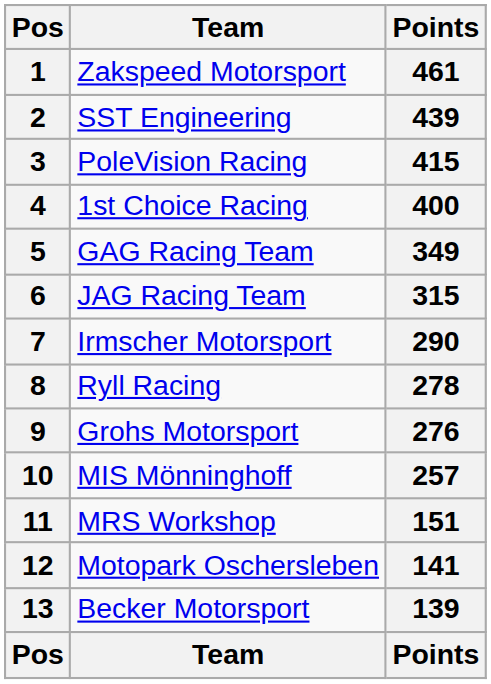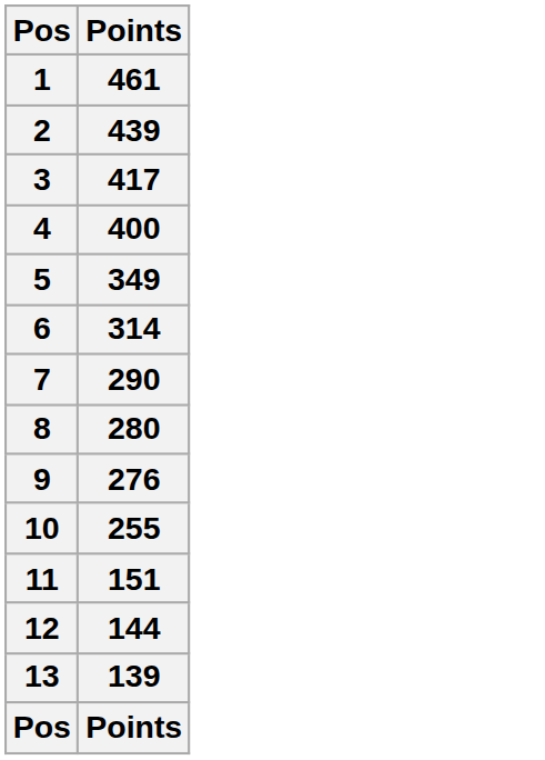- column: Team | Zakspeed Motorsport | SST Engineering | PoleVision Racing | 1st Choice Racing | GAG Racing Team | JAG Racing Team | Irmscher Motorsport | Ryll Racing | Grohs Motorsport | MIS Mönninghoff | MRS Workshop | Motopark Oschersleben | Becker Motorsport | Team
3 | Points: 415 -> 417
6 | Points: 315 -> 314
8 | Points: 278 -> 280
10 | Points: 257 -> 255
12 | Points: 141 -> 144
